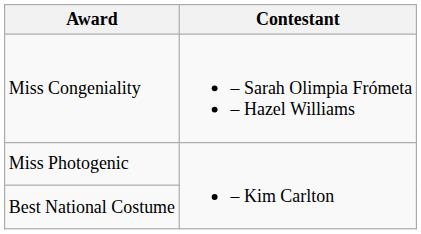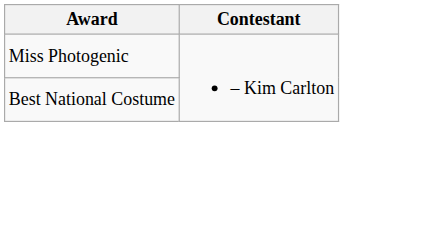- row: Miss Congeniality | – Sarah Olimpia Frómeta – Hazel Williams
